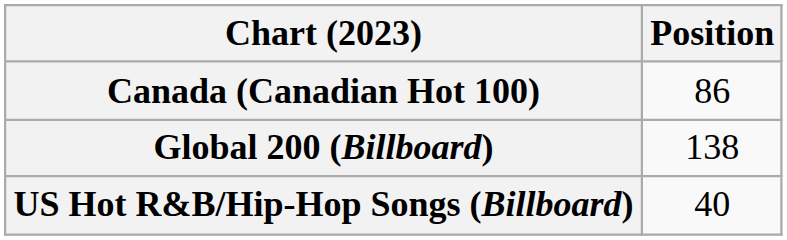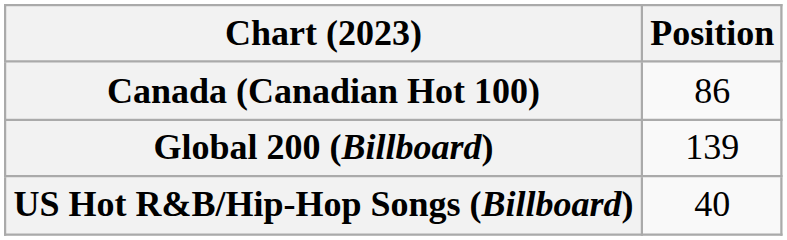Global 200 (Billboard) | Position: 138 -> 139
